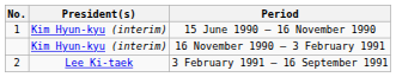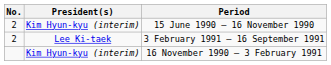15 June 1990 – 16 November 1990 | No.: 1 -> 2
rows swapped: 16 November 1990 – 3 February 1991 <-> 3 February 1991 – 16 September 1991
